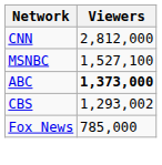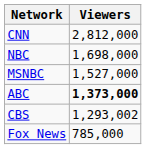+ row: NBC | 1,698,000
MSNBC | Viewers: 1,527,100 -> 1,527,000
